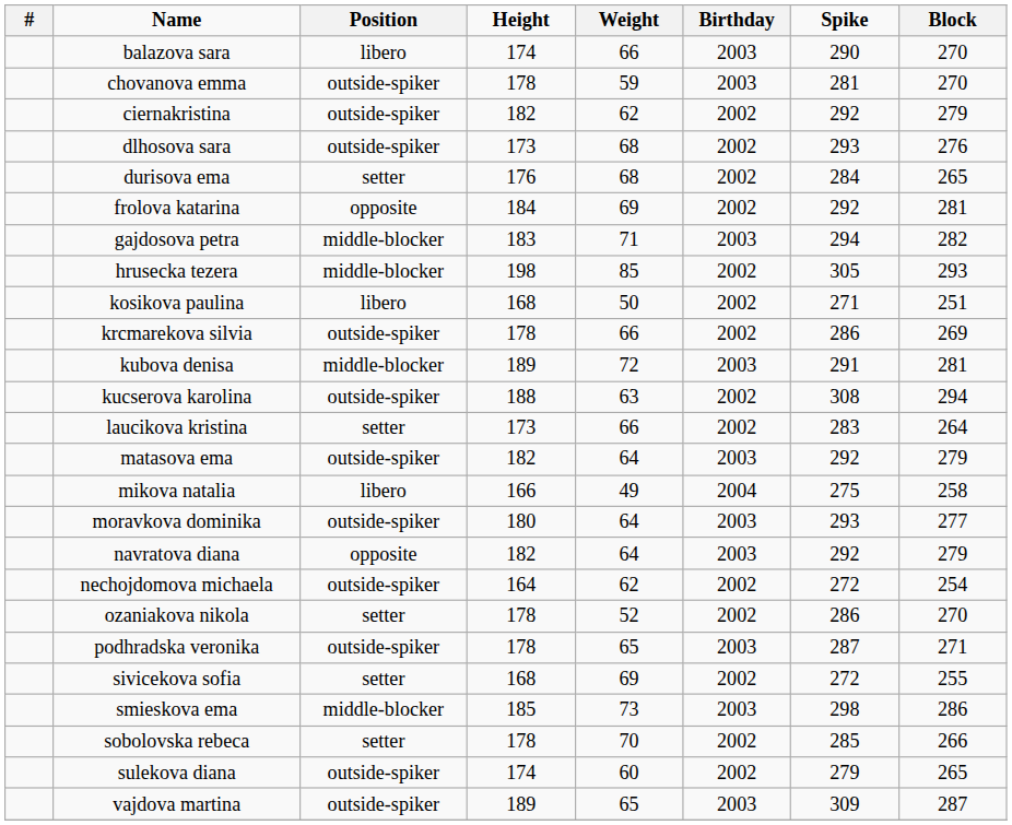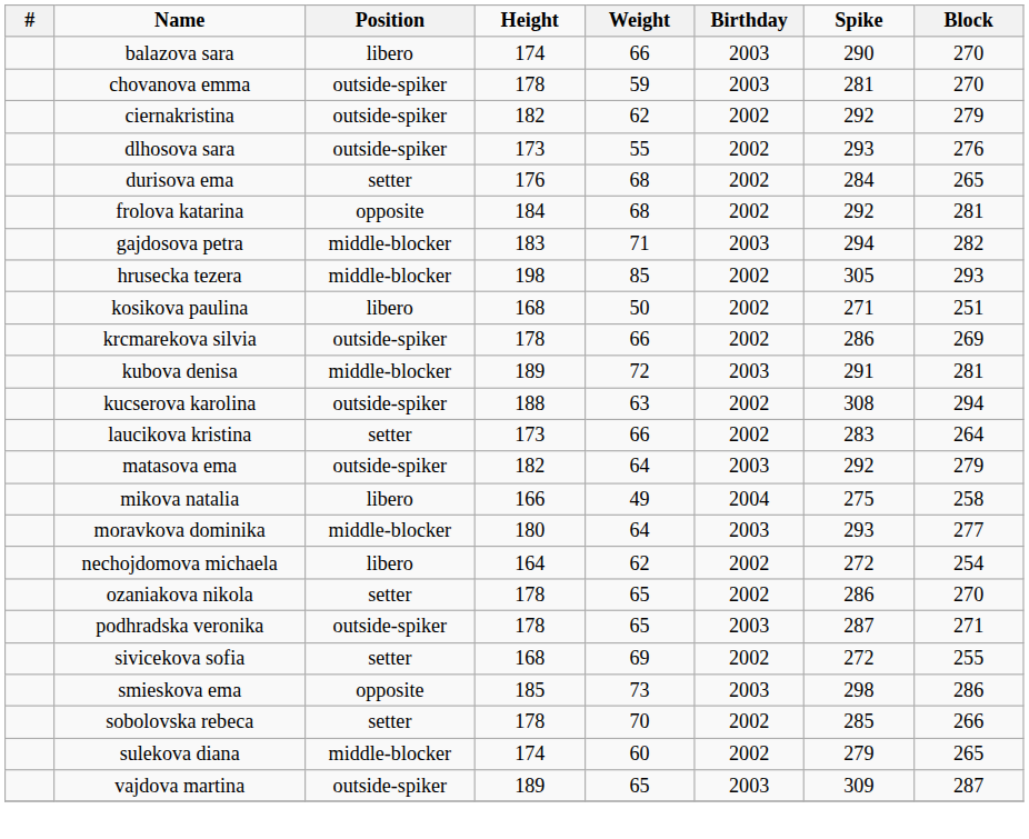dlhosova sara | Weight: 68 -> 55
frolova katarina | Weight: 69 -> 68
moravkova dominika | Position: outside-spiker -> middle-blocker
- row: navratova diana | opposite | 182 | 64 | 2003 | 292 | 279
nechojdomova michaela | Position: outside-spiker -> libero
ozaniakova nikola | Weight: 52 -> 65
smieskova ema | Position: middle-blocker -> opposite
sulekova diana | Position: outside-spiker -> middle-blocker
